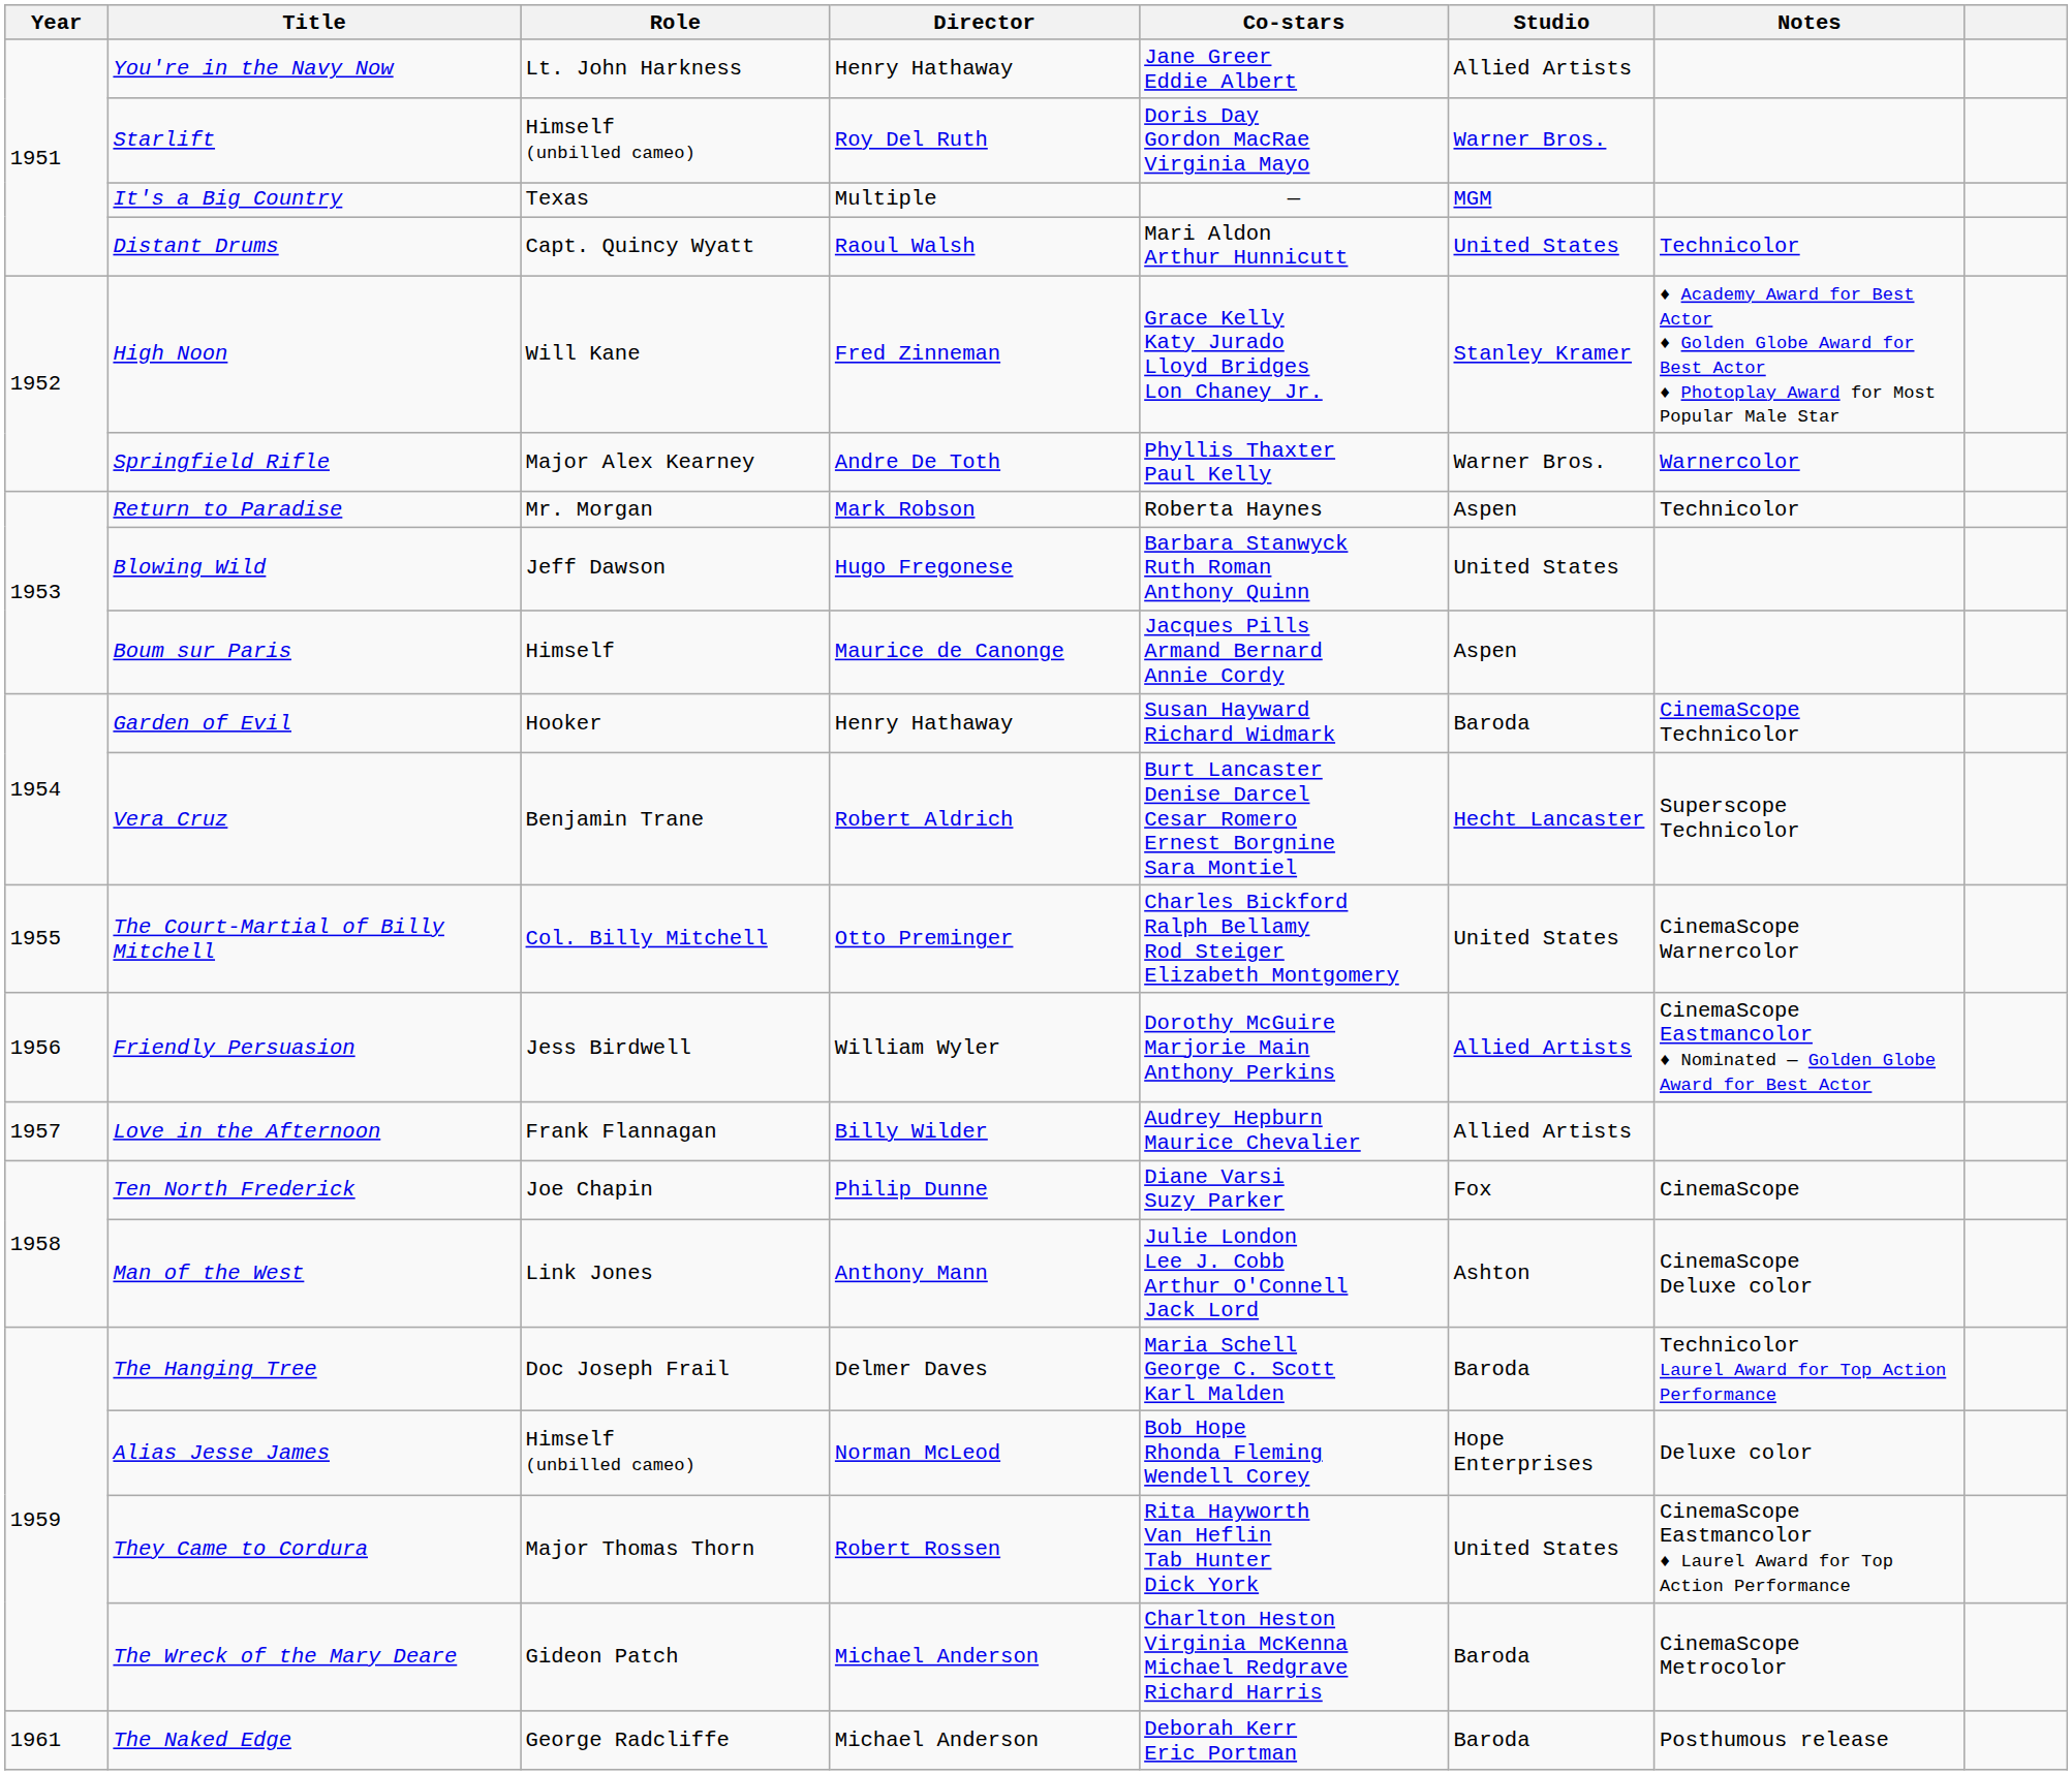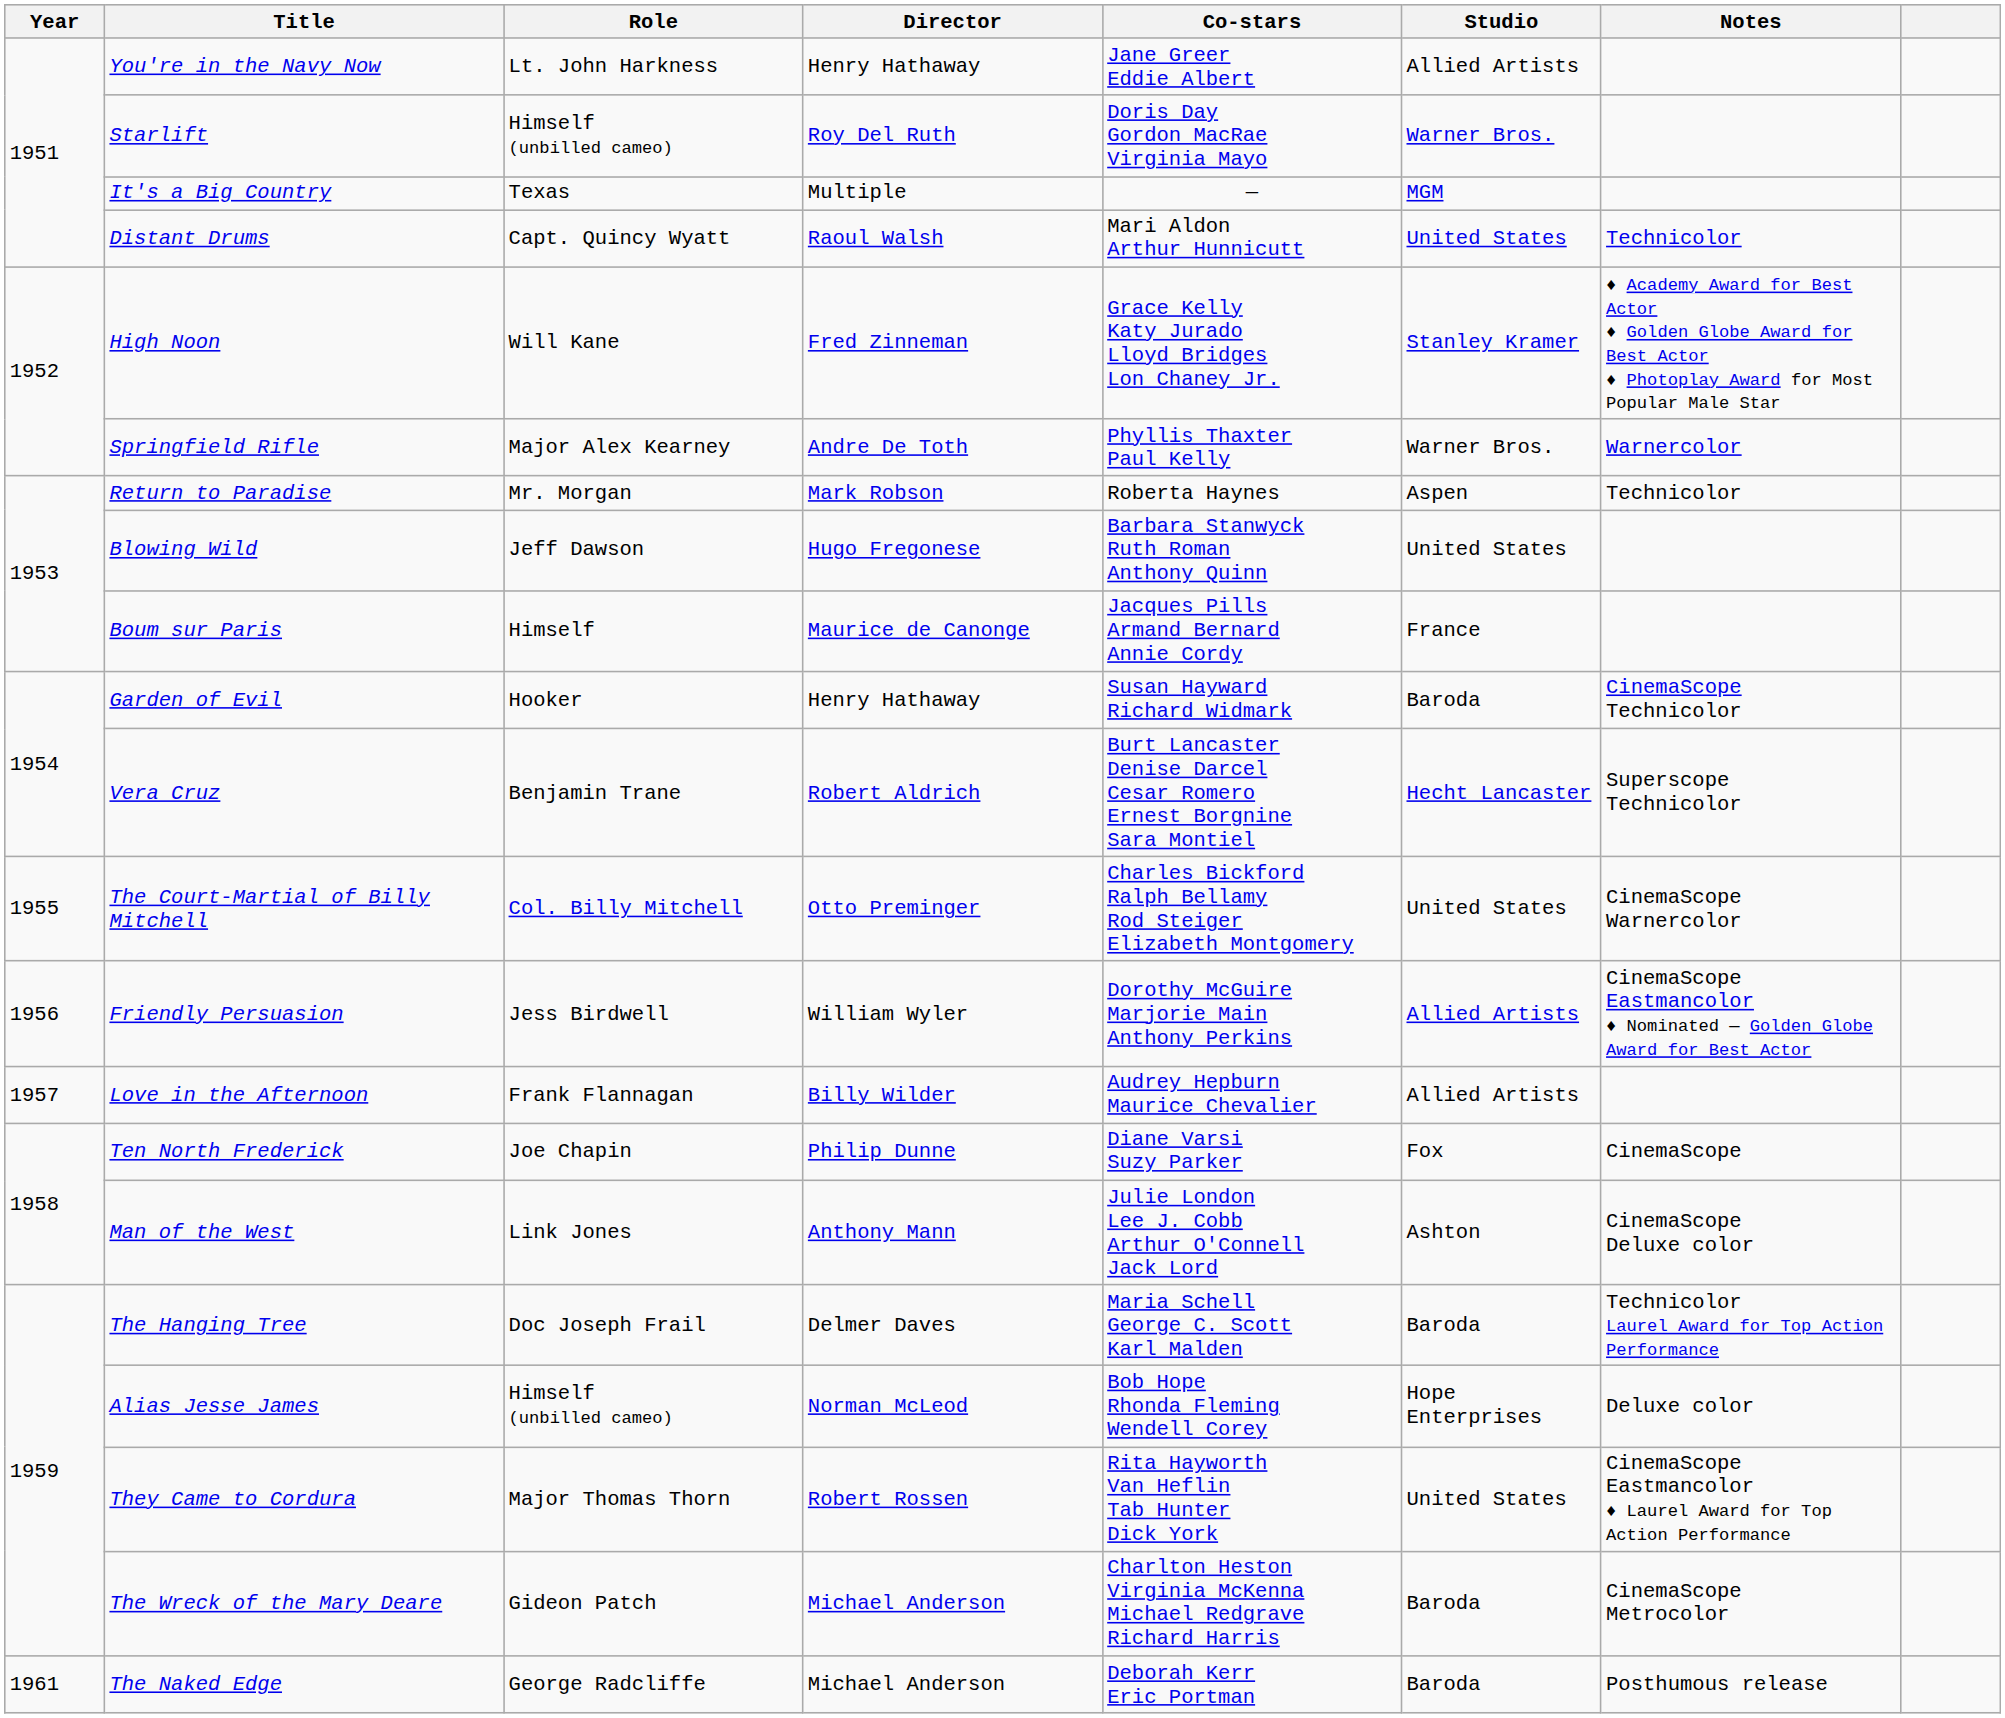Boum sur Paris | Studio: Aspen -> France
